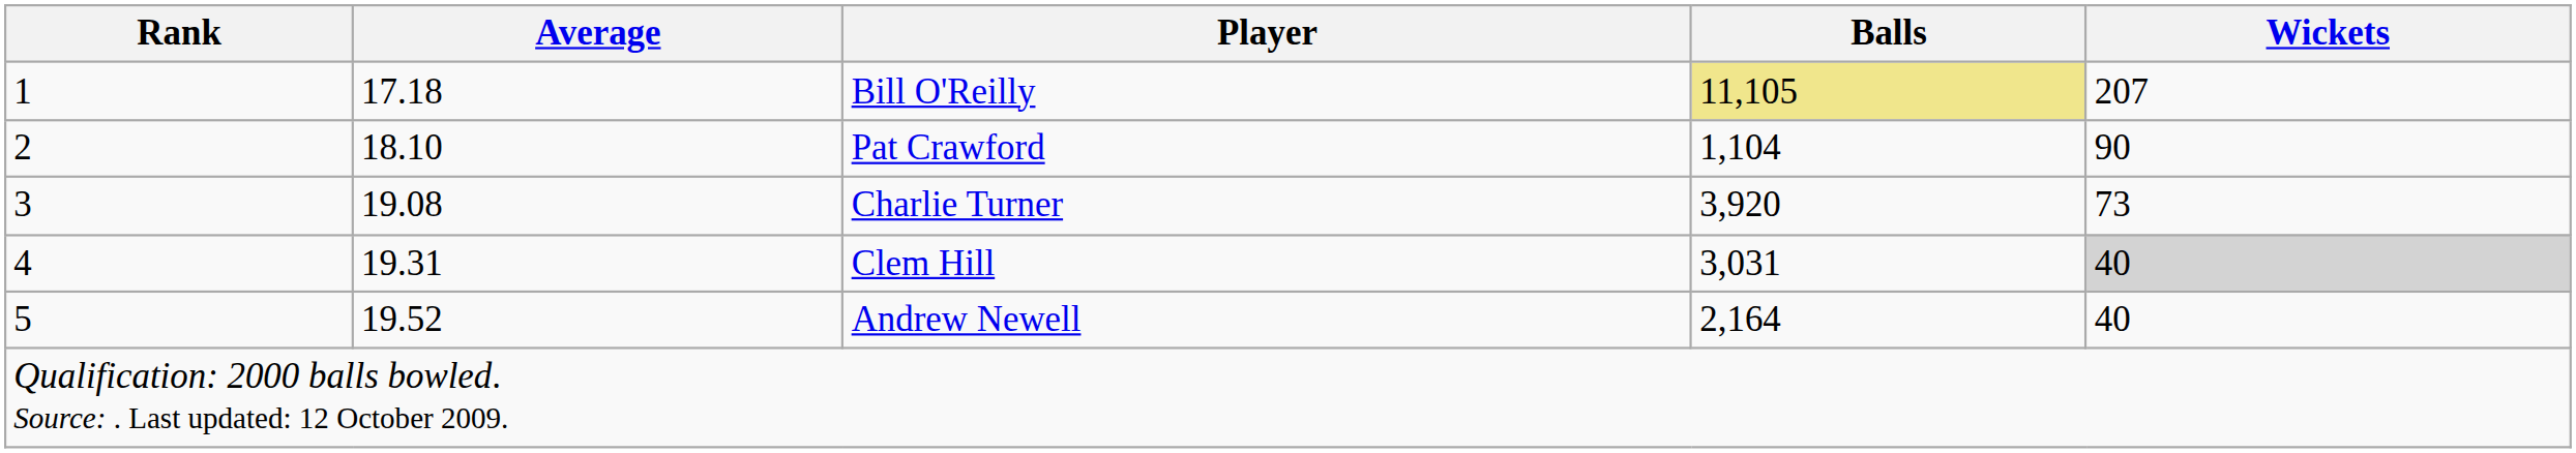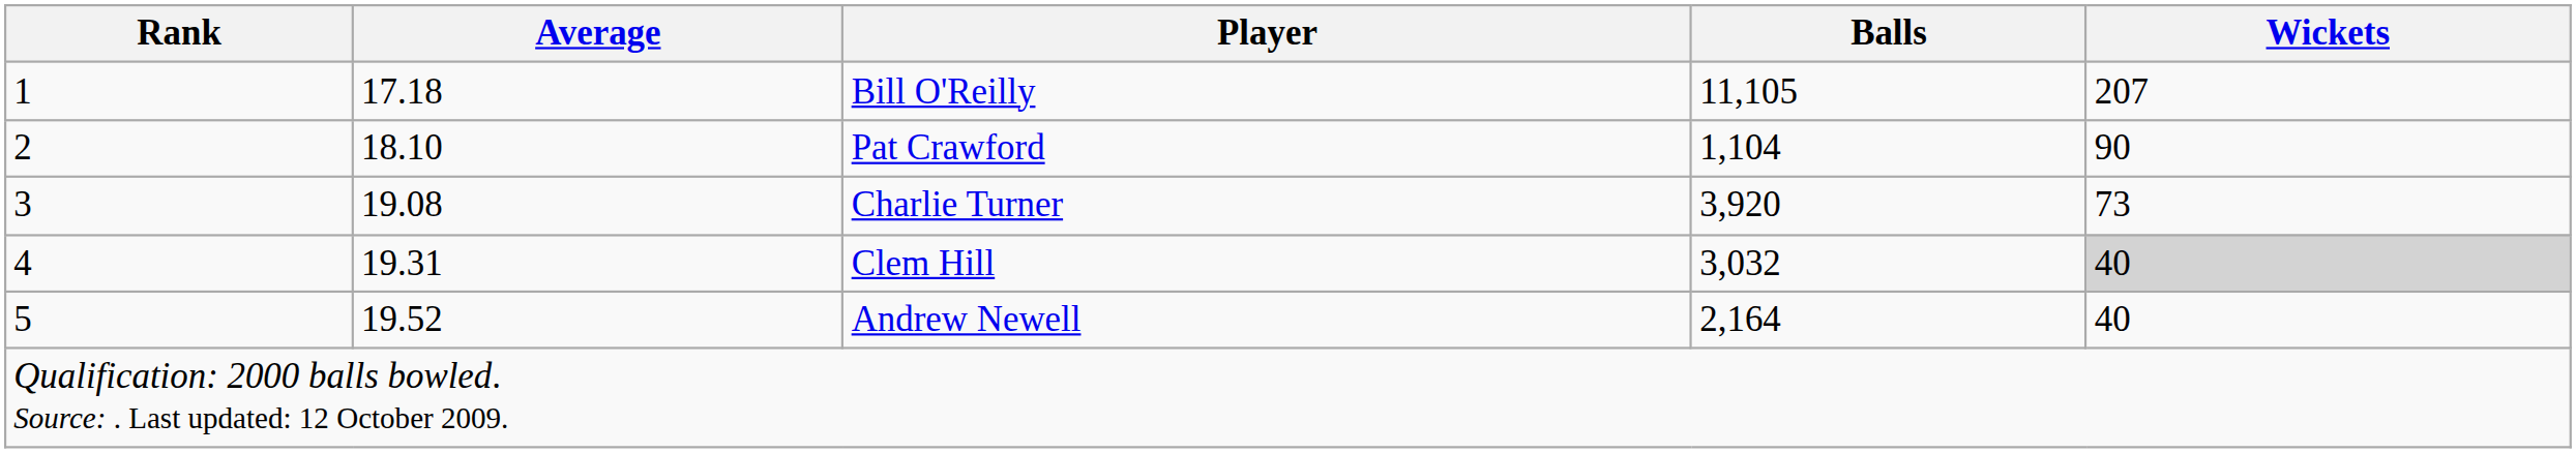Bill O'Reilly | Balls: khaki background -> no background
Clem Hill | Balls: 3,031 -> 3,032
